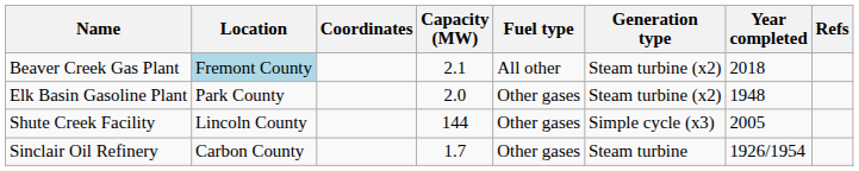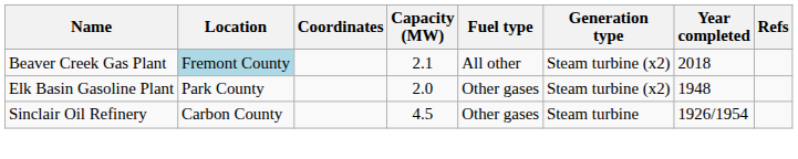- row: Shute Creek Facility | Lincoln County | 144 | Other gases | Simple cycle (x3) | 2005
Sinclair Oil Refinery | Capacity (MW): 1.7 -> 4.5
